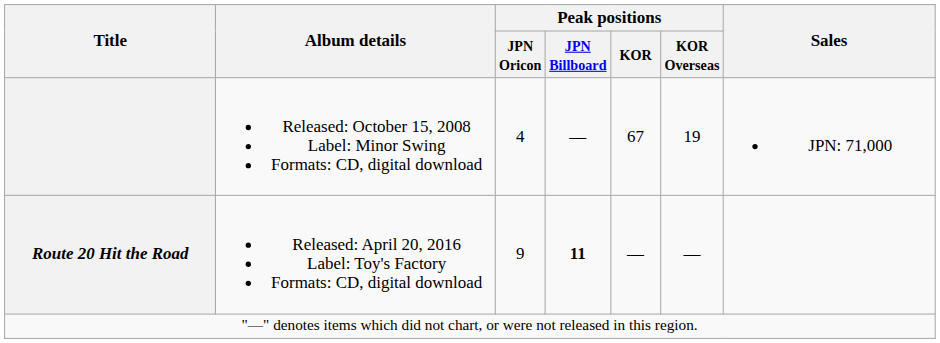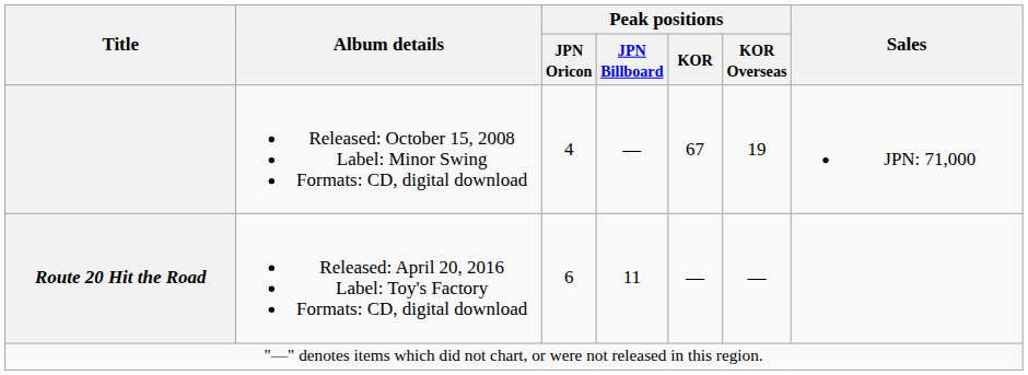Route 20 Hit the Road | Peak positions / JPN Oricon: 9 -> 6
Route 20 Hit the Road | Peak positions / JPN Billboard: bold -> normal
